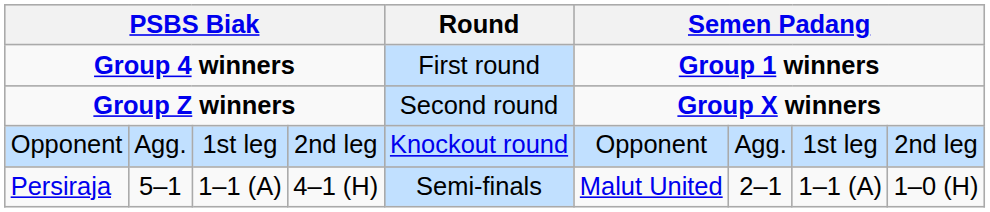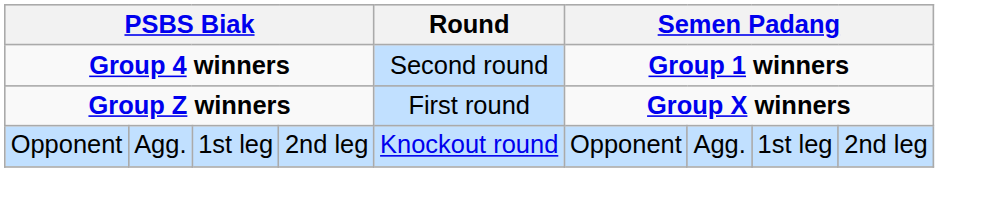Group 4 winners | Round: First round -> Second round
Group Z winners | Round: Second round -> First round
- row: Persiraja | 5–1 | 1–1 (A) | 4–1 (H) | Semi-finals | Malut United | 2–1 | 1–1 (A) | 1–0 (H)
